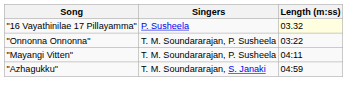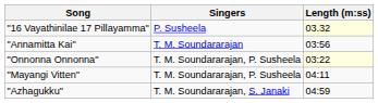+ row: "Annamitta Kai" | T. M. Soundararajan | 03:56
"Onnonna Onnonna" | Length (m:ss): no background -> lightyellow background
